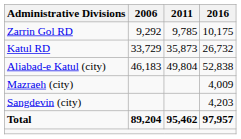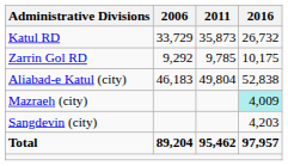rows swapped: Katul RD <-> Zarrin Gol RD
Mazraeh (city) | 2016: no background -> paleturquoise background
